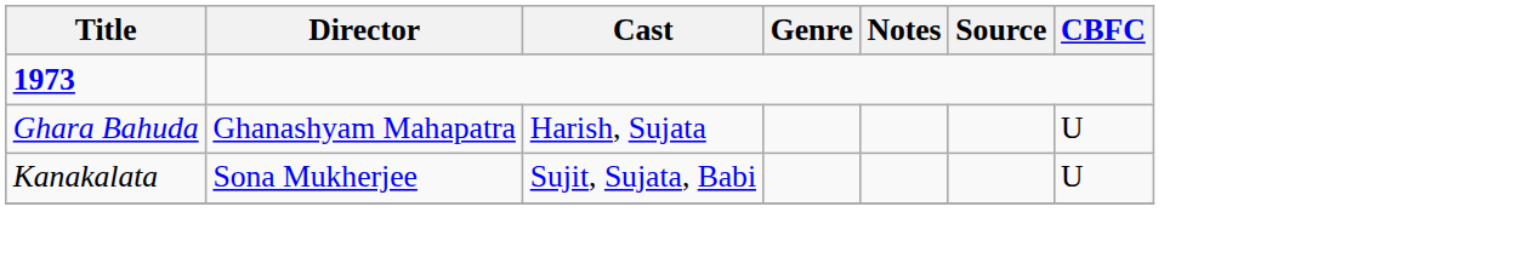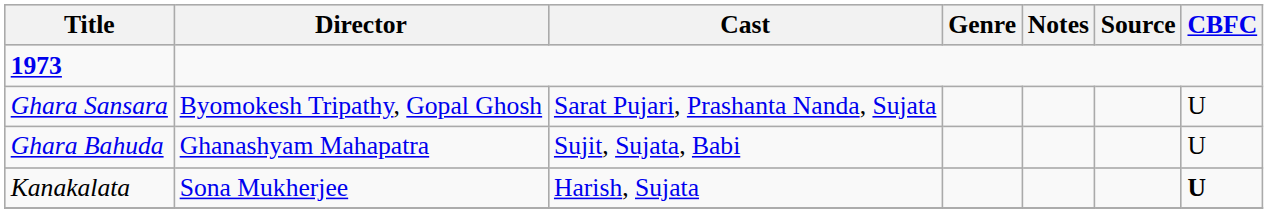+ row: Ghara Sansara | Byomokesh Tripathy, Gopal Ghosh | Sarat Pujari, Prashanta Nanda, Sujata | U
Ghara Bahuda | Cast: Harish, Sujata -> Sujit, Sujata, Babi
Kanakalata | Cast: Sujit, Sujata, Babi -> Harish, Sujata
Kanakalata | CBFC: normal -> bold
